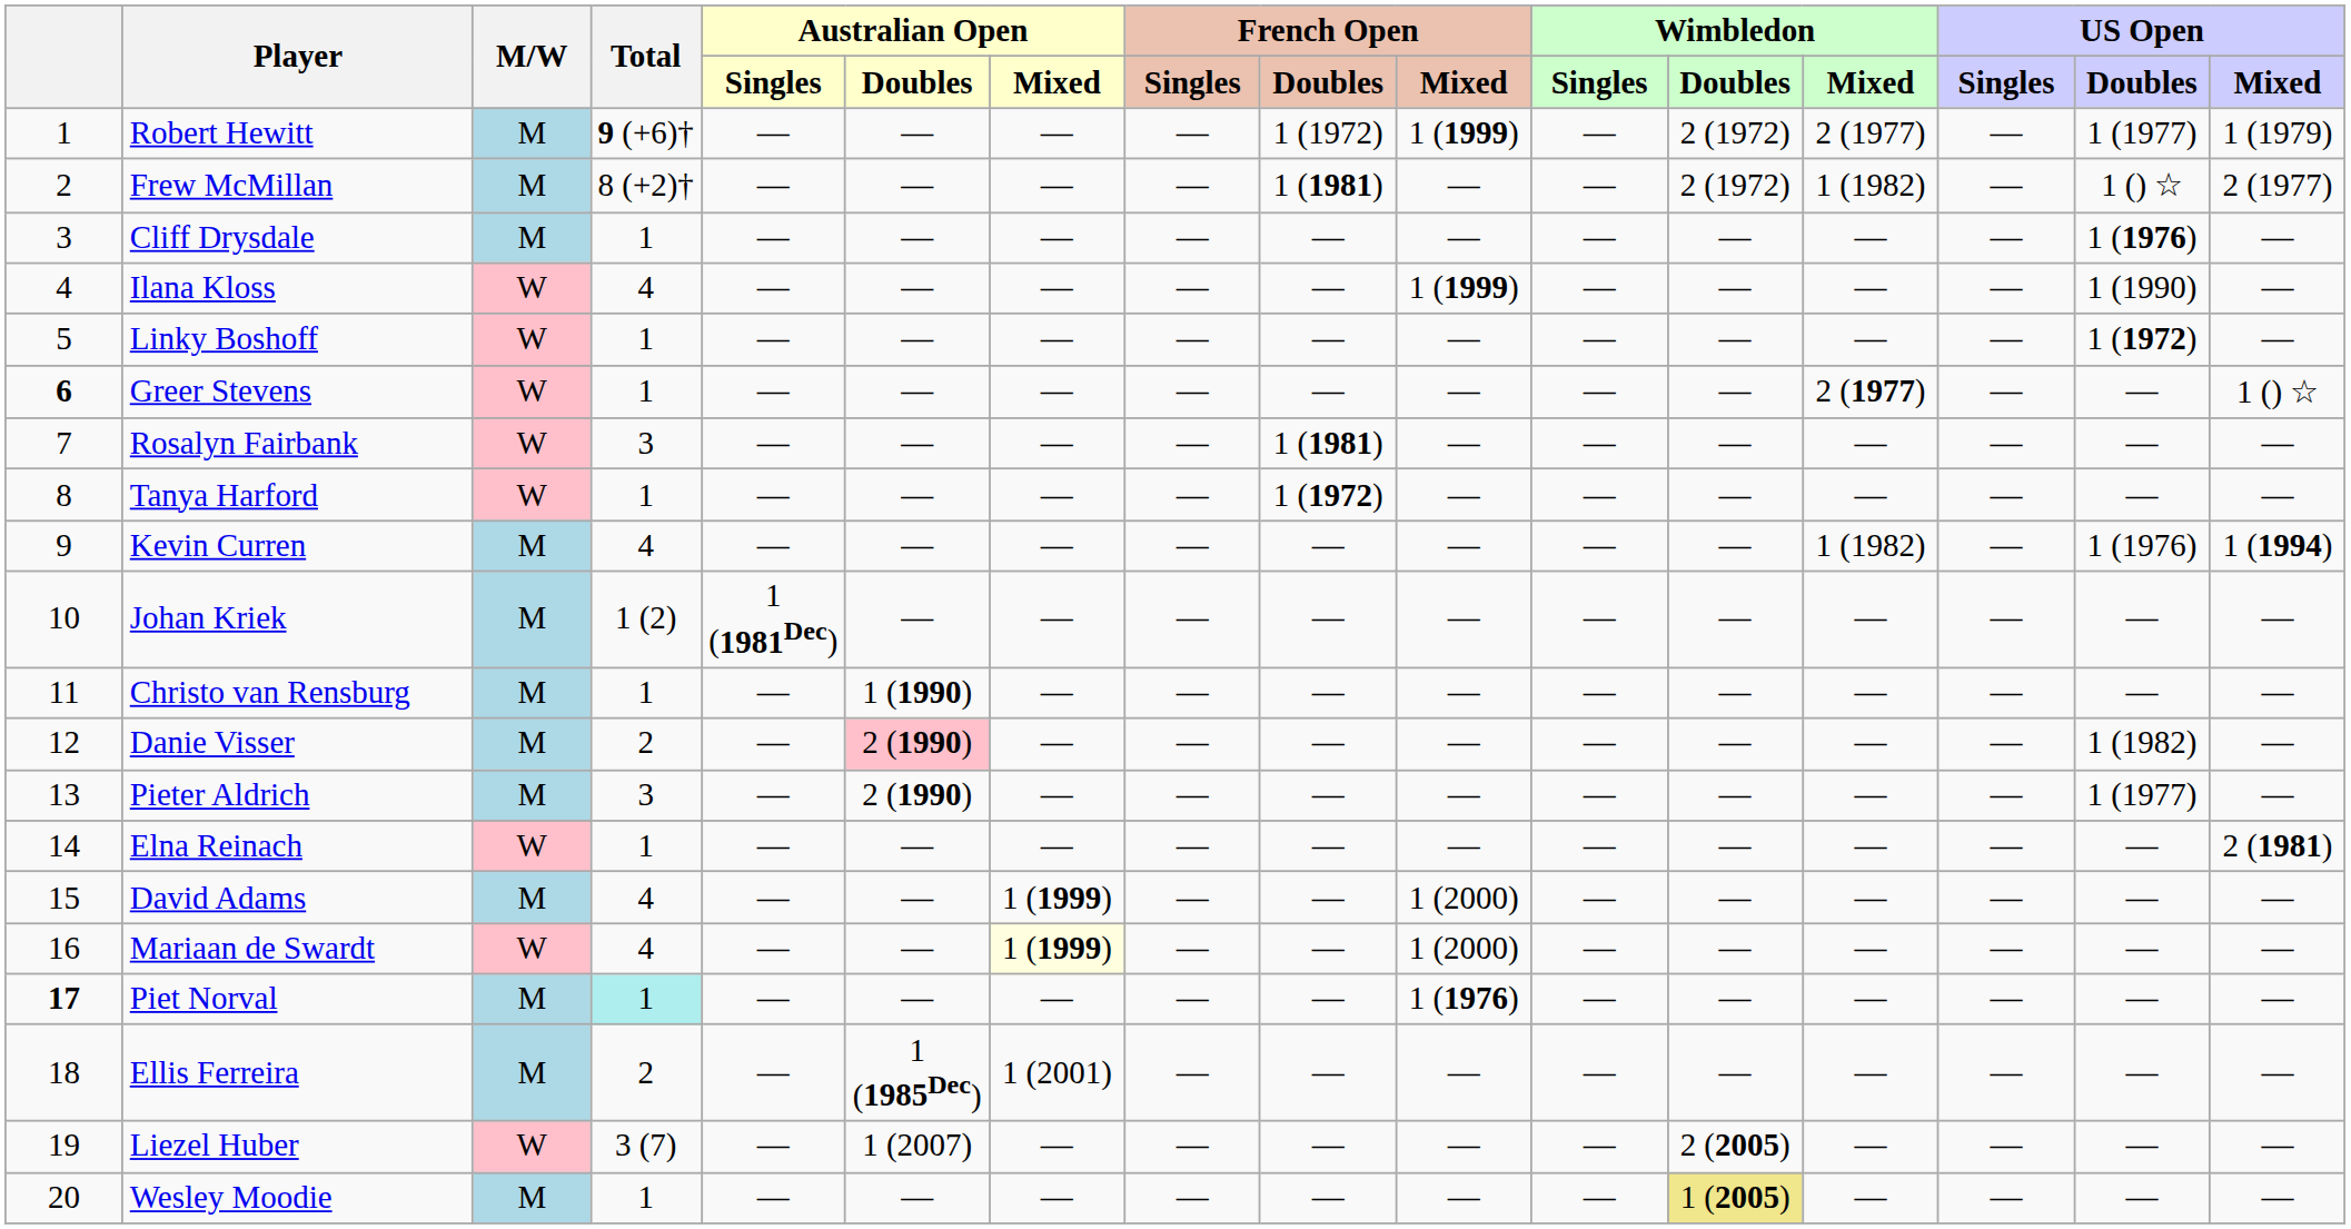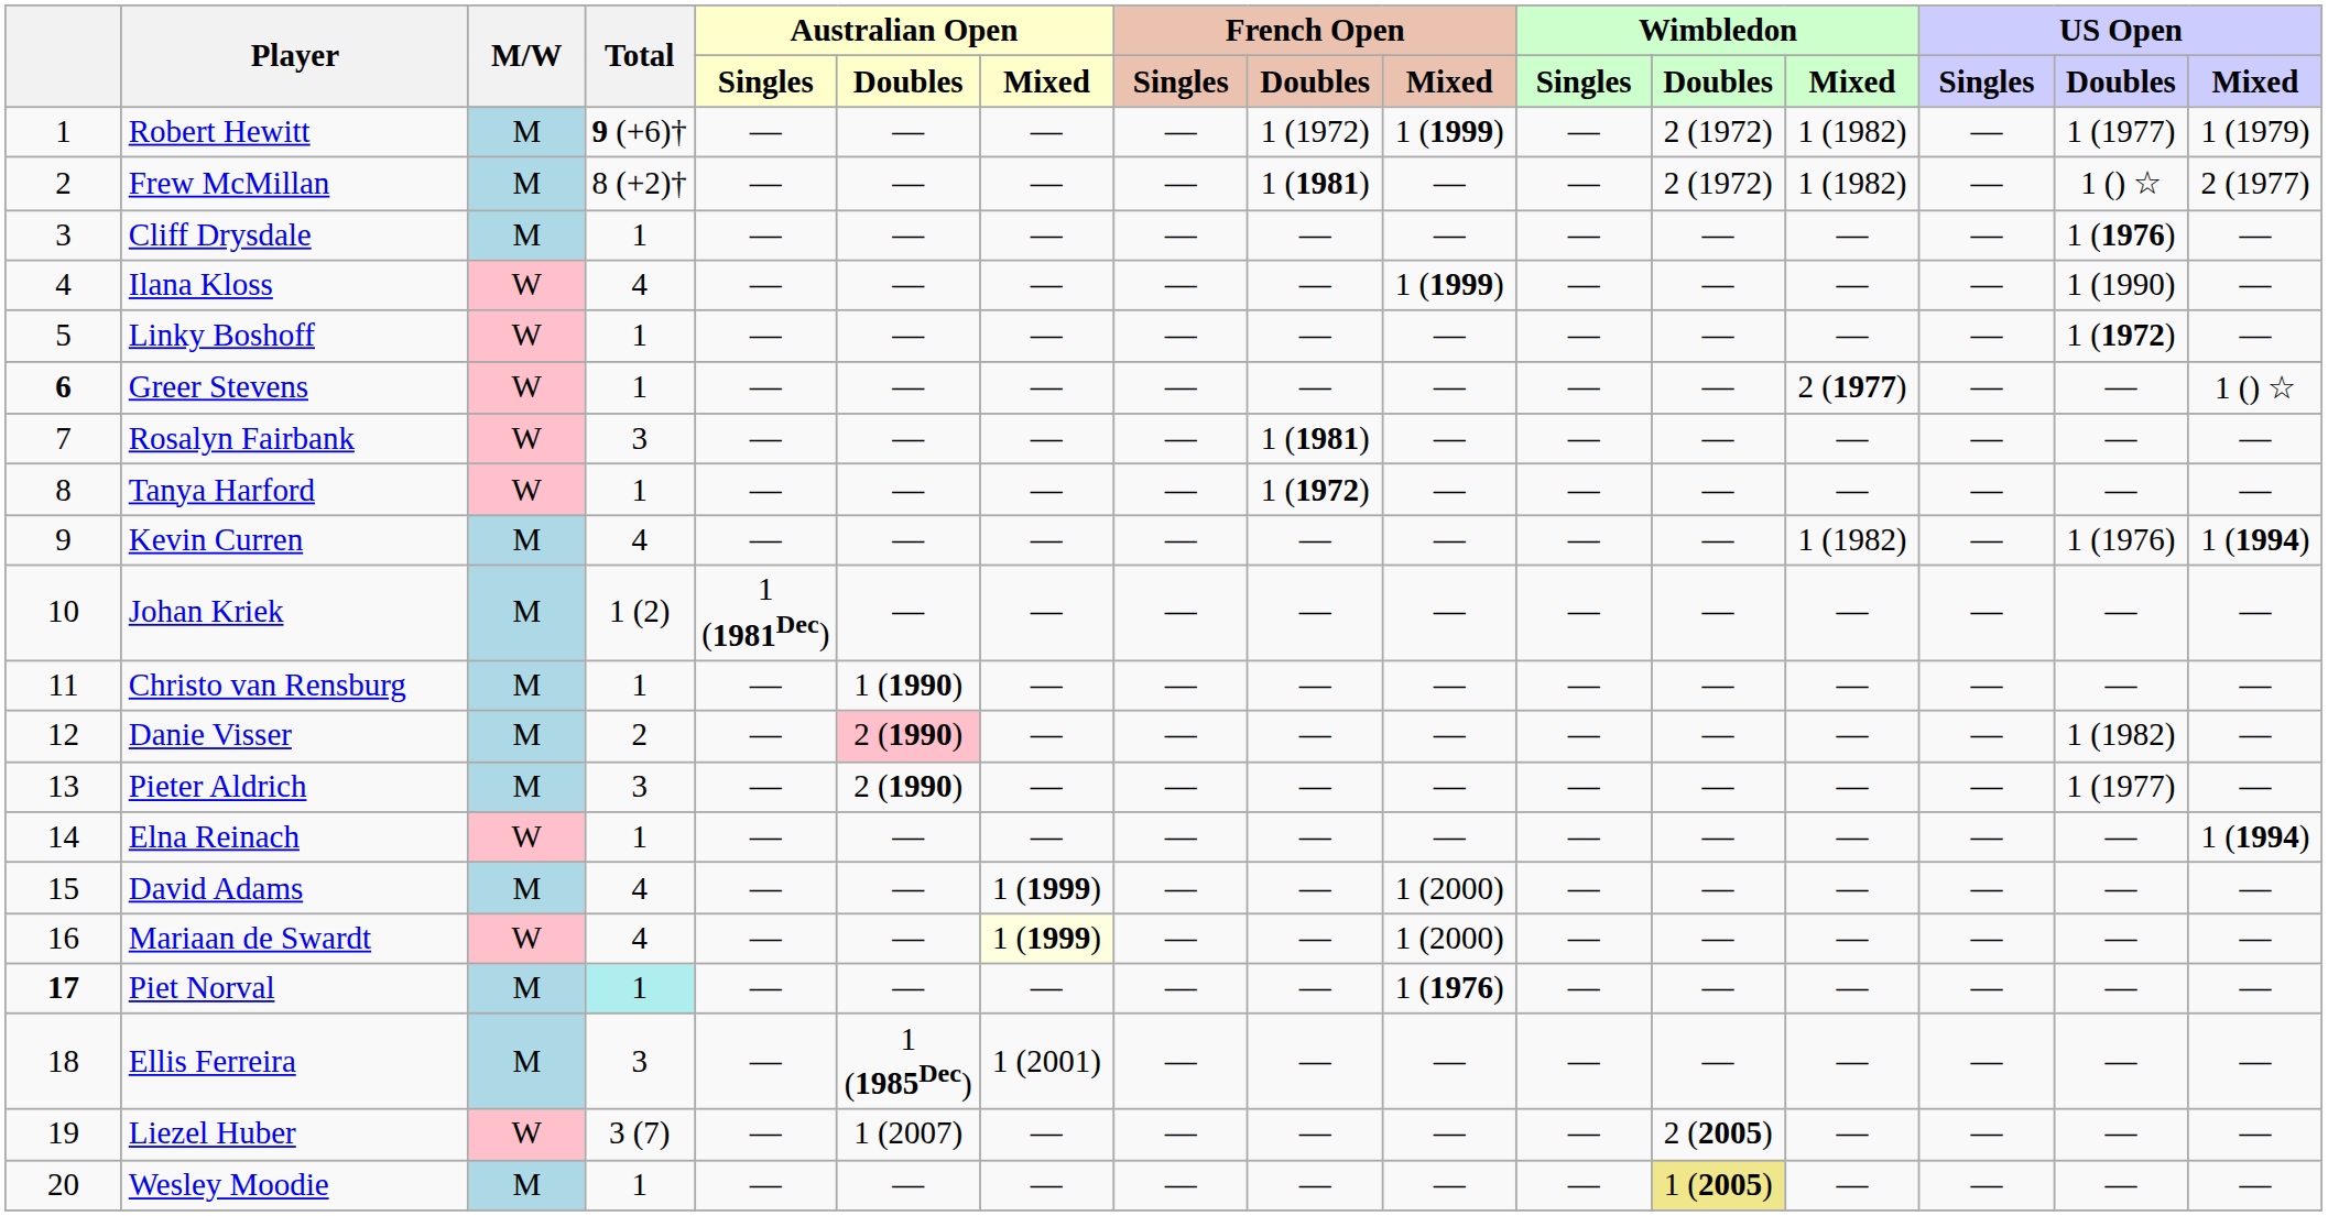Robert Hewitt | Wimbledon / Mixed: 2 (1977) -> 1 (1982)
Elna Reinach | US Open / Mixed: 2 (1981) -> 1 (1994)
Ellis Ferreira | Total: 2 -> 3
